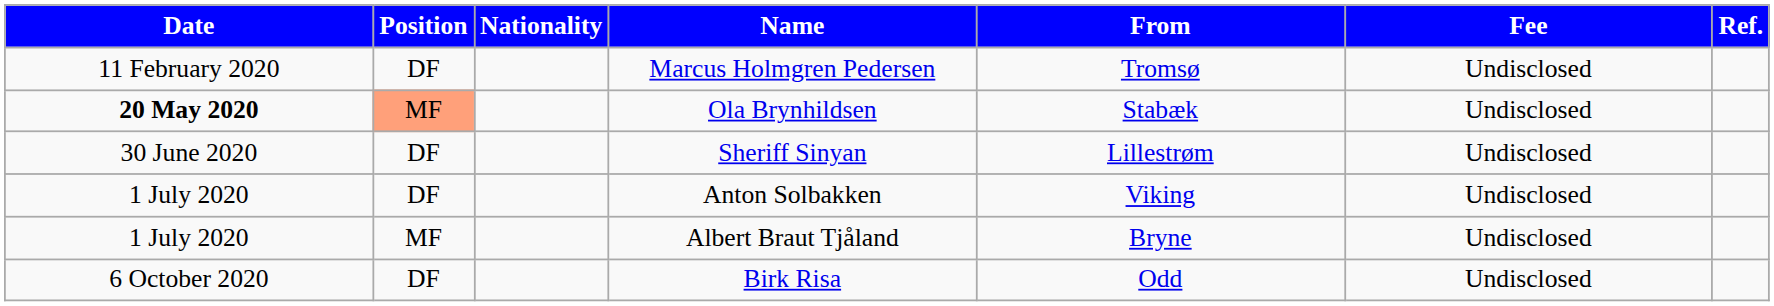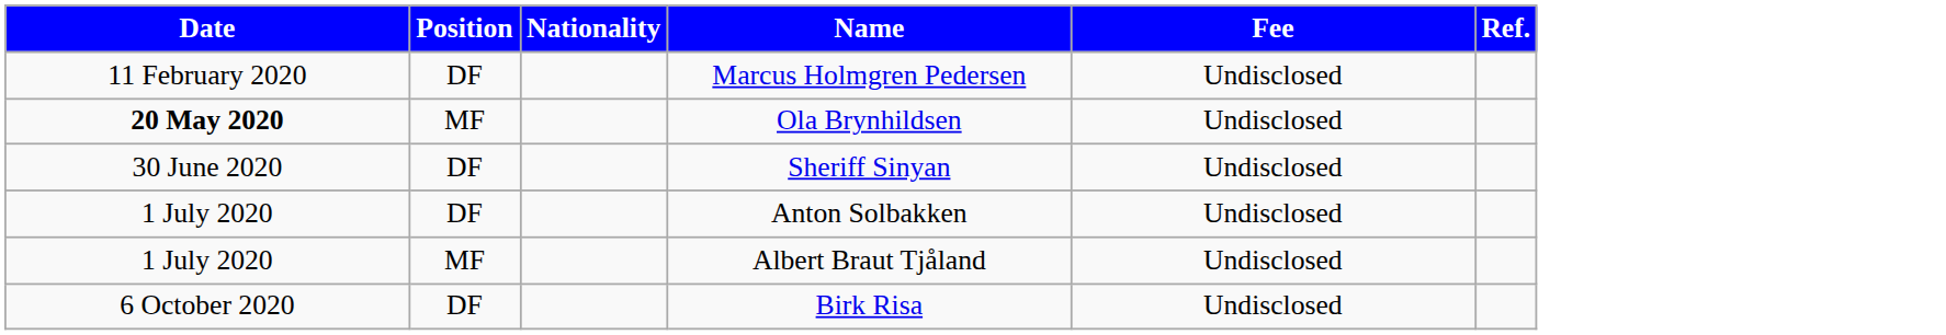- column: From | Tromsø | Stabæk | Lillestrøm | Viking | Bryne | Odd
Ola Brynhildsen | Position: lightsalmon background -> no background
